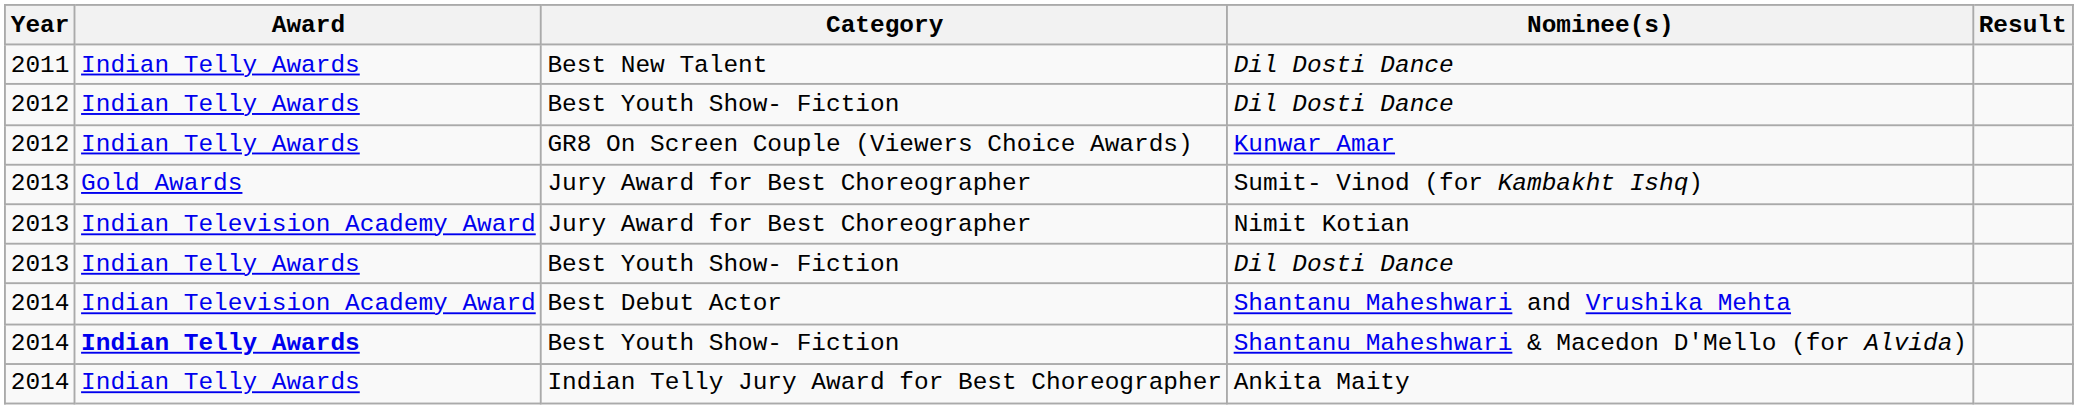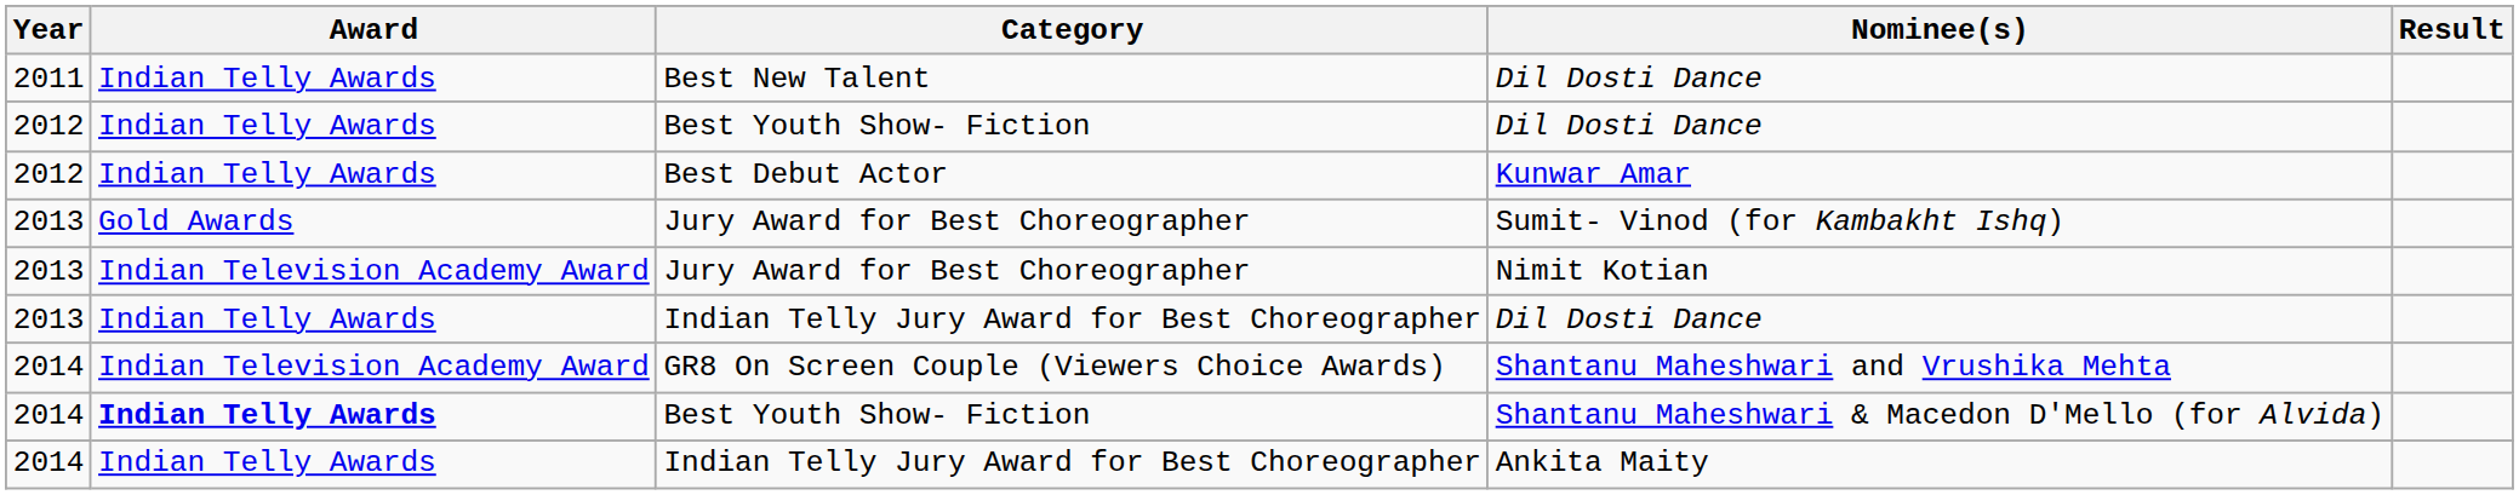Kunwar Amar | Category: GR8 On Screen Couple (Viewers Choice Awards) -> Best Debut Actor
2013 / Dil Dosti Dance | Category: Best Youth Show- Fiction -> Indian Telly Jury Award for Best Choreographer
Shantanu Maheshwari and Vrushika Mehta | Category: Best Debut Actor -> GR8 On Screen Couple (Viewers Choice Awards)
